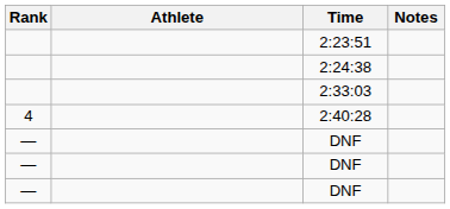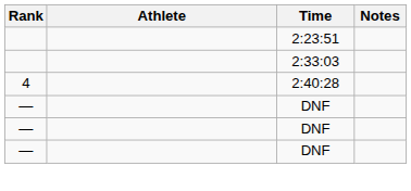- row: 2:24:38
